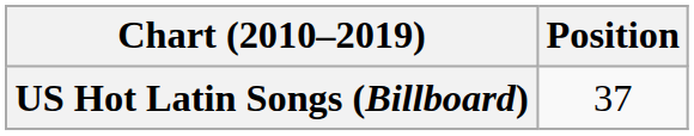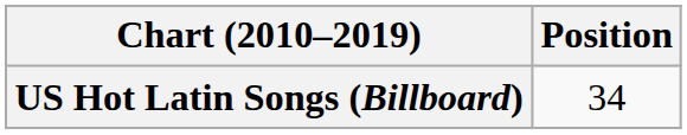US Hot Latin Songs (Billboard) | Position: 37 -> 34
